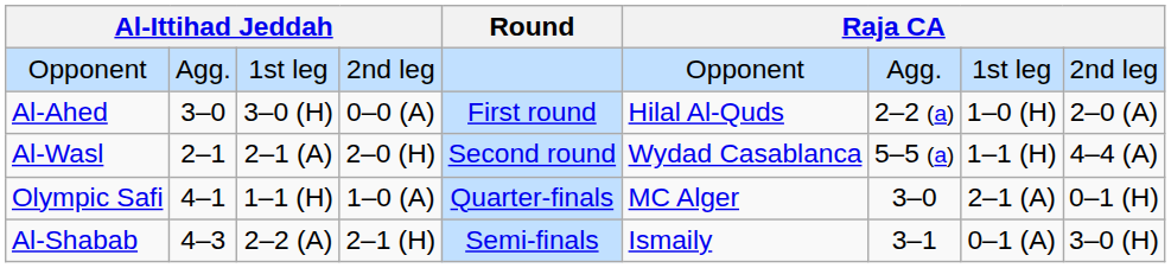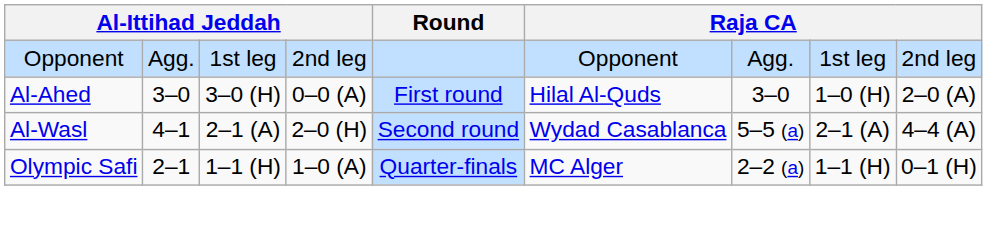Al-Ahed | column 7: 2–2 (a) -> 3–0
Al-Wasl | column 2: 2–1 -> 4–1
Al-Wasl | column 8: 1–1 (H) -> 2–1 (A)
Olympic Safi | column 2: 4–1 -> 2–1
Olympic Safi | column 7: 3–0 -> 2–2 (a)
Olympic Safi | column 8: 2–1 (A) -> 1–1 (H)
- row: Al-Shabab | 4–3 | 2–2 (A) | 2–1 (H) | Semi-finals | Ismaily | 3–1 | 0–1 (A) | 3–0 (H)
